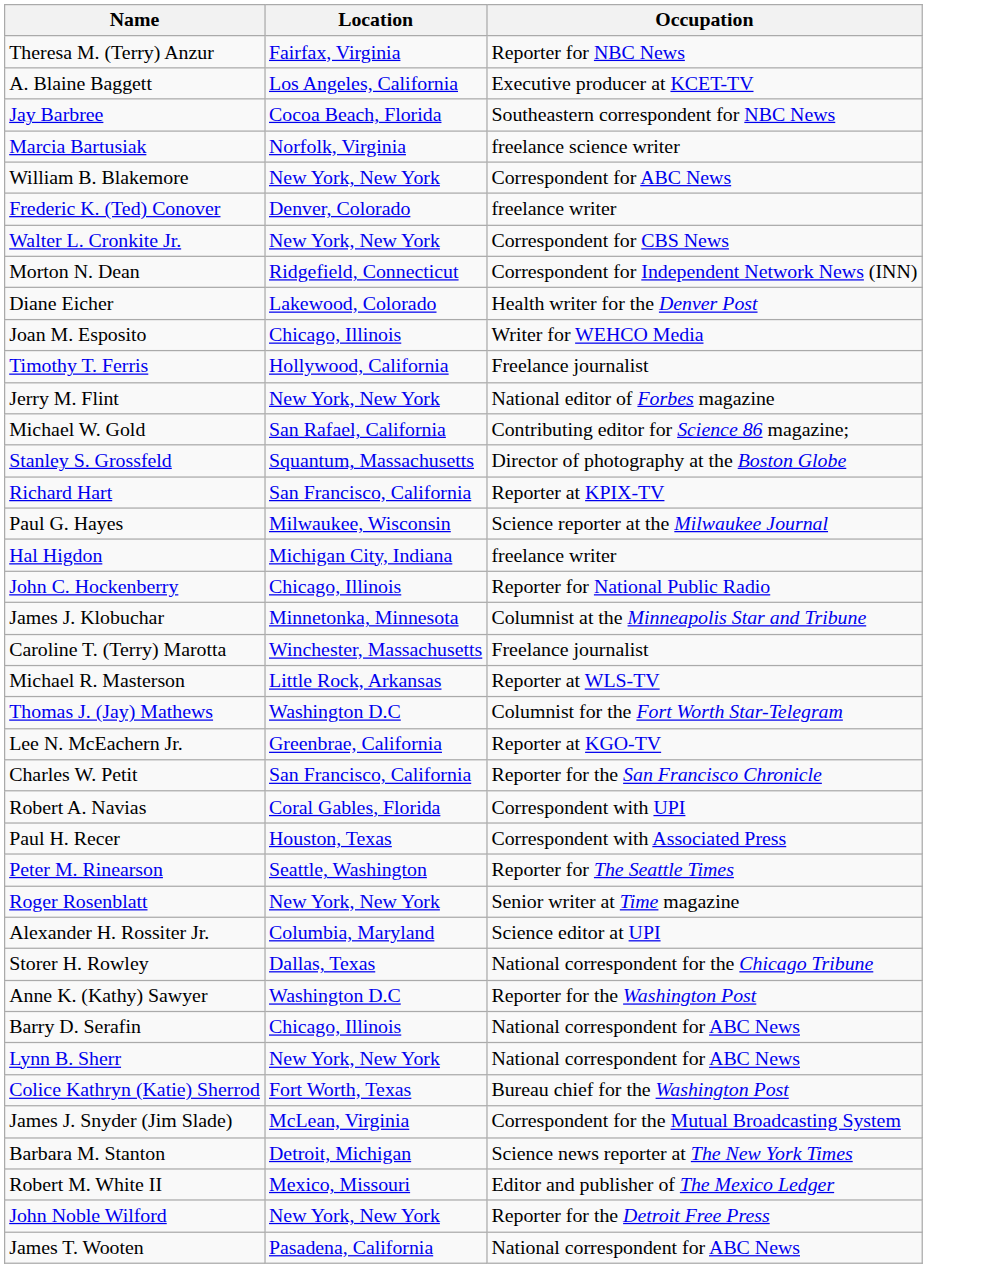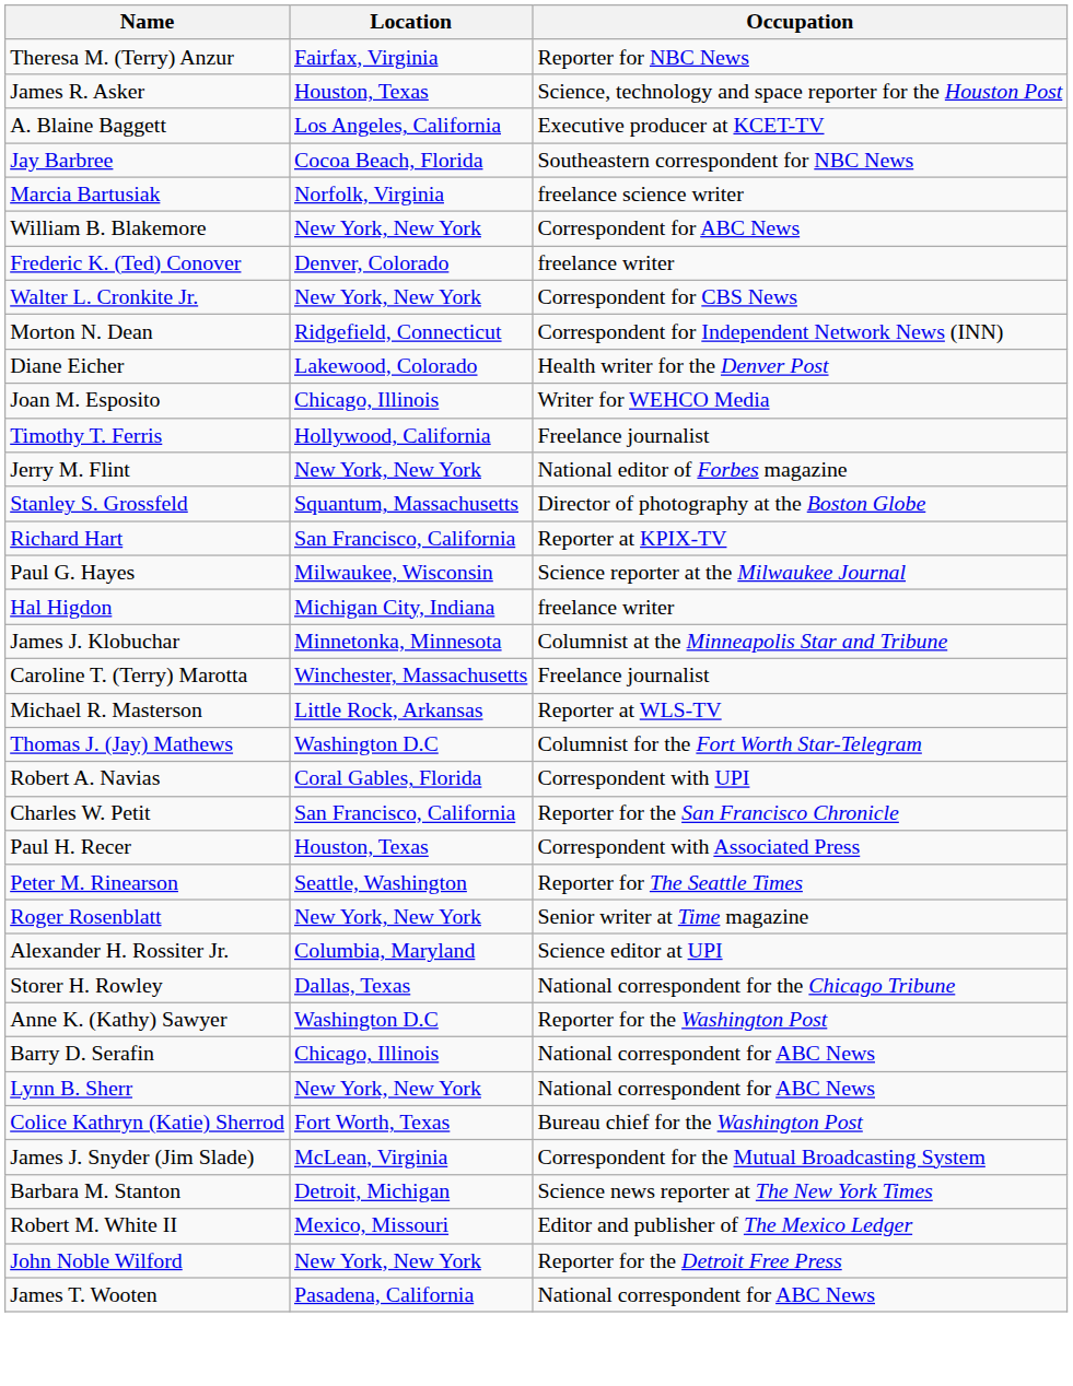+ row: James R. Asker | Houston, Texas | Science, technology and space reporter for the Houston Post
- row: Michael W. Gold | San Rafael, California | Contributing editor for Science 86 magazine;
- row: John C. Hockenberry | Chicago, Illinois | Reporter for National Public Radio
- row: Lee N. McEachern Jr. | Greenbrae, California | Reporter at KGO-TV
rows swapped: Robert A. Navias <-> Charles W. Petit
